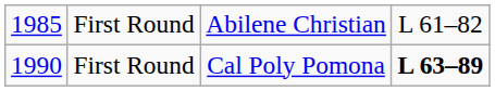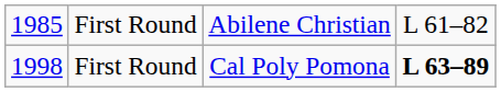First Round / Cal Poly Pomona | column 1: 1990 -> 1998
